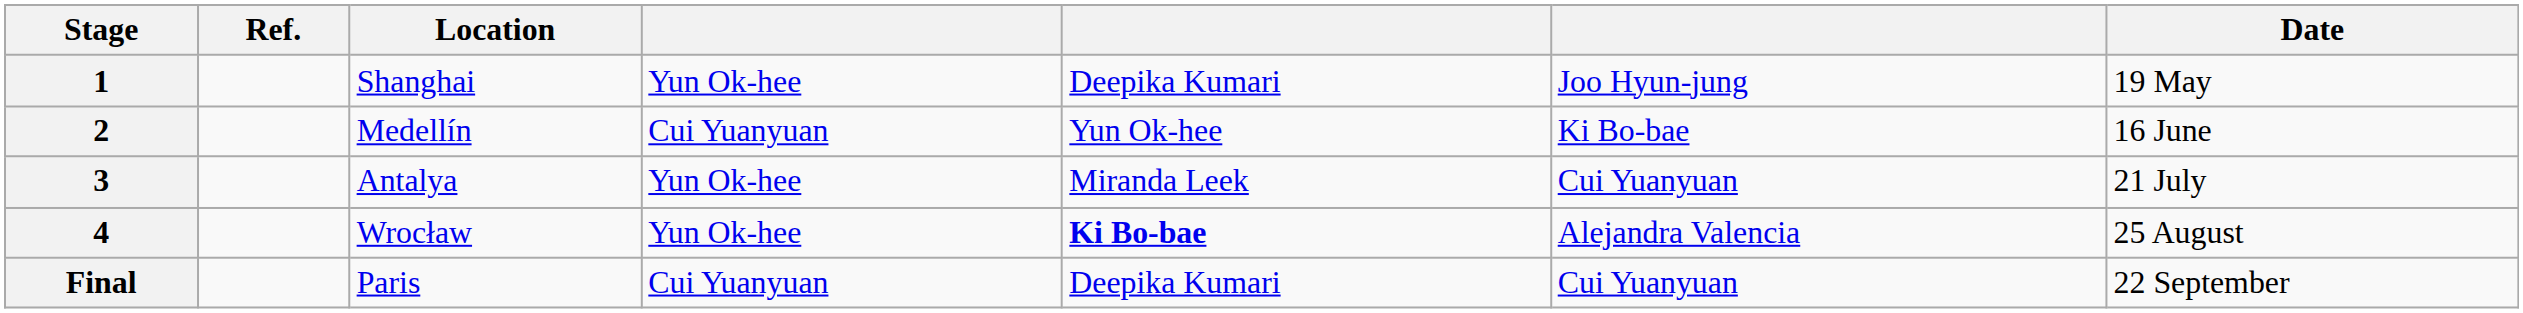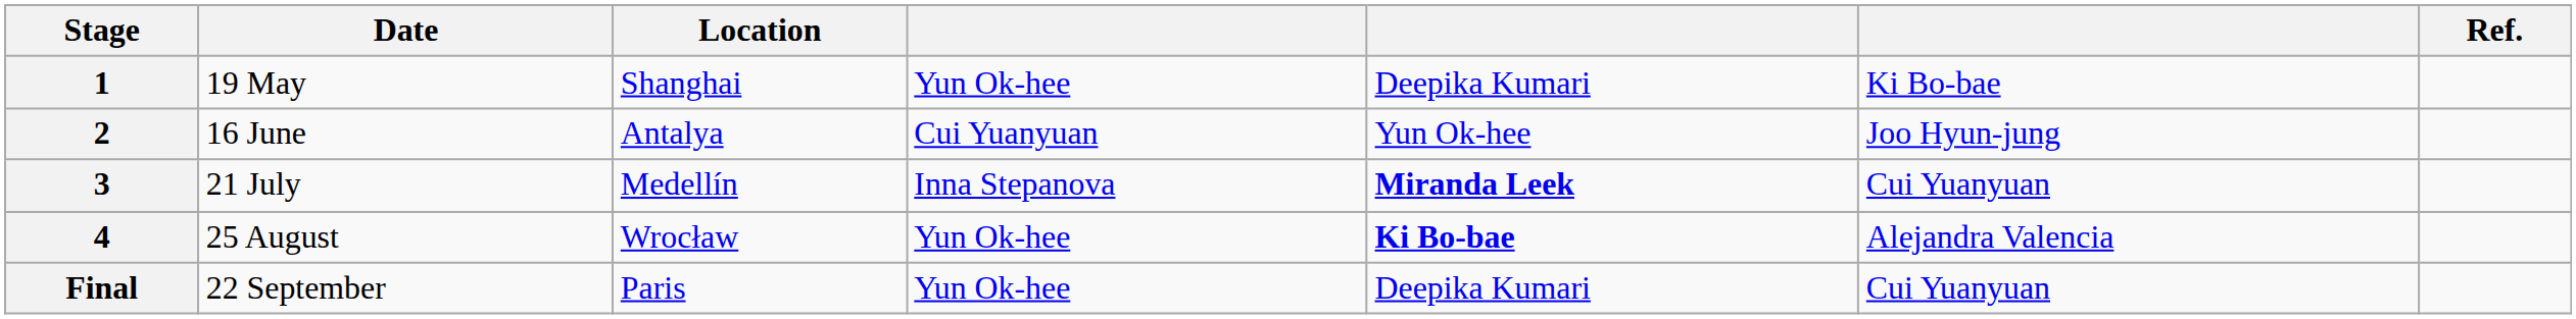columns swapped: Date <-> Ref.
1 | column 6: Joo Hyun-jung -> Ki Bo-bae
2 | Location: Medellín -> Antalya
2 | column 6: Ki Bo-bae -> Joo Hyun-jung
3 | Location: Antalya -> Medellín
3 | column 4: Yun Ok-hee -> Inna Stepanova
3 | column 5: normal -> bold
Final | column 4: Cui Yuanyuan -> Yun Ok-hee
